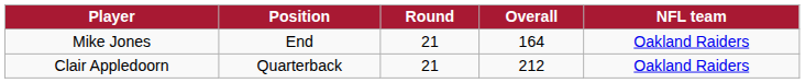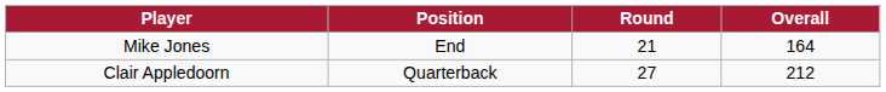- column: NFL team | Oakland Raiders | Oakland Raiders
Clair Appledoorn | Round: 21 -> 27
